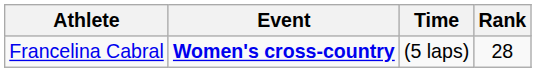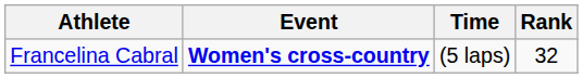Francelina Cabral | Rank: 28 -> 32
